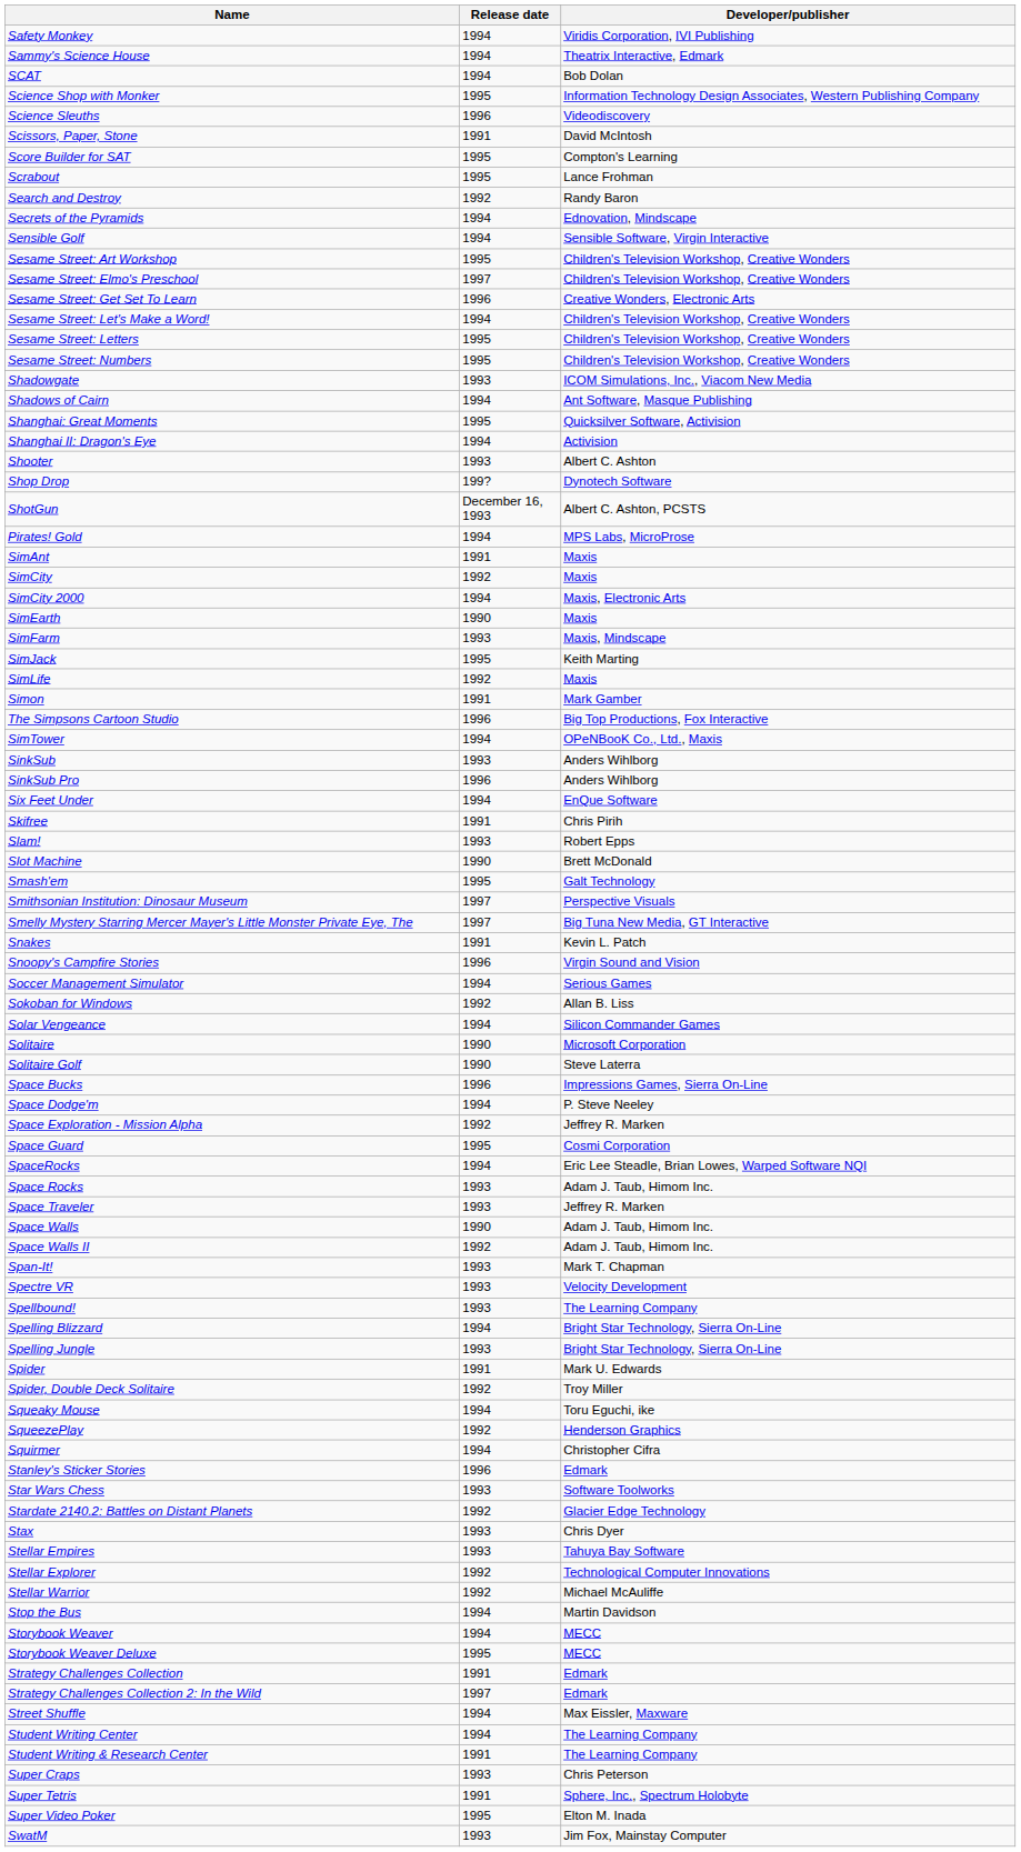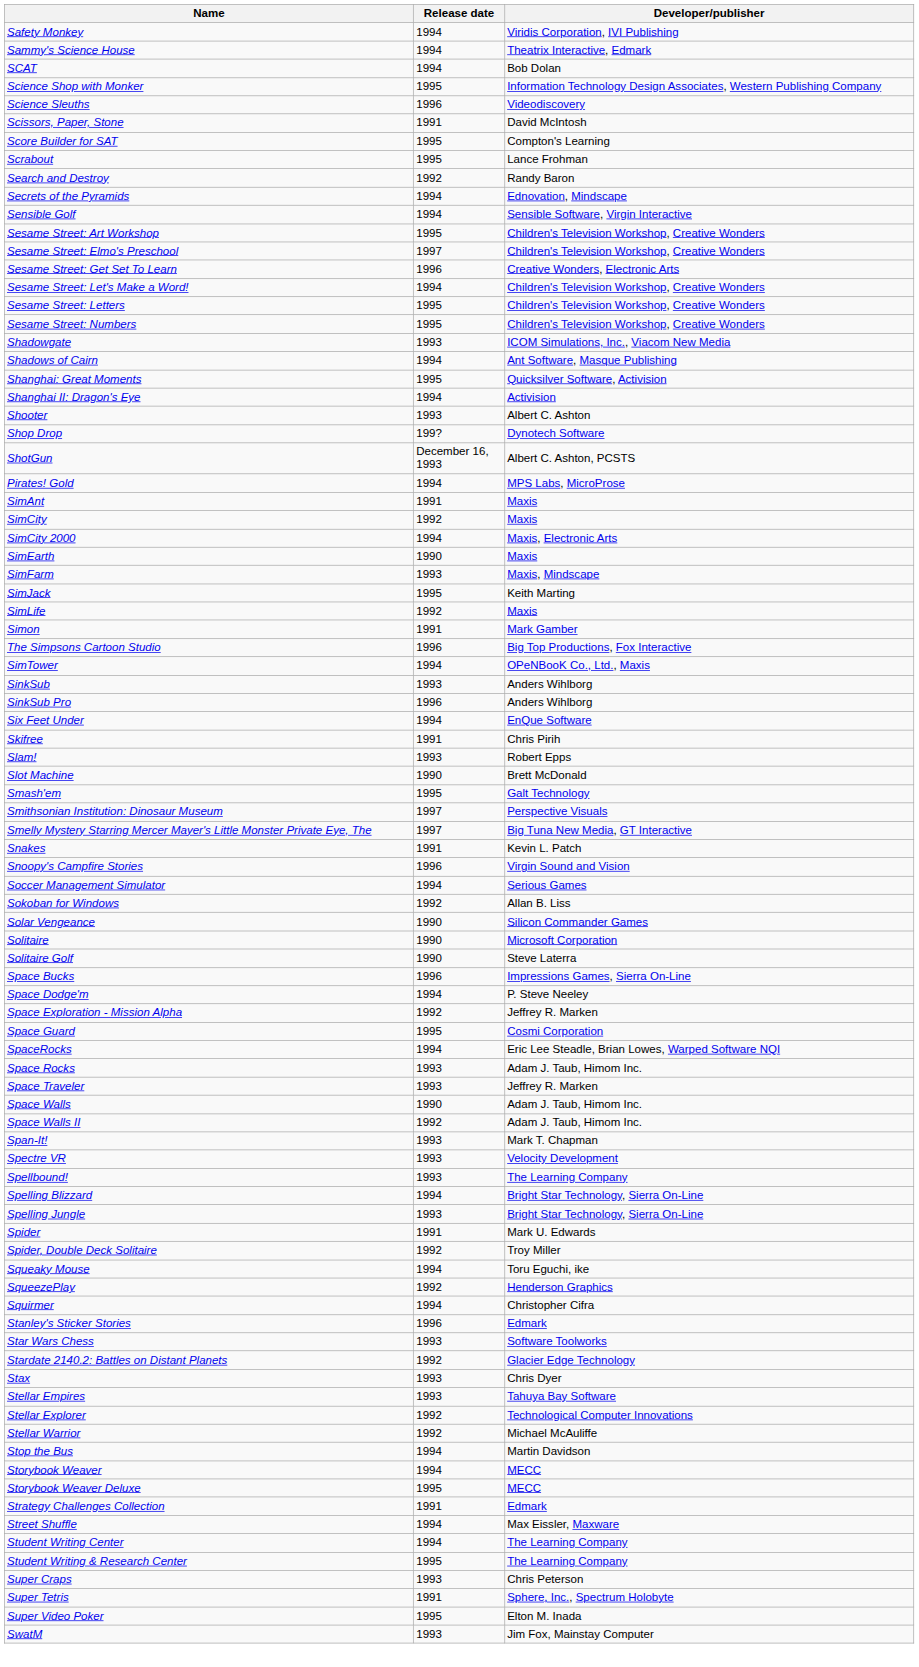Solar Vengeance | Release date: 1994 -> 1990
- row: Strategy Challenges Collection 2: In the Wild | 1997 | Edmark
Student Writing & Research Center | Release date: 1991 -> 1995
